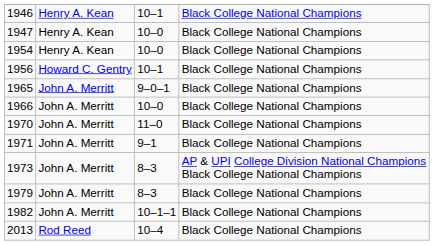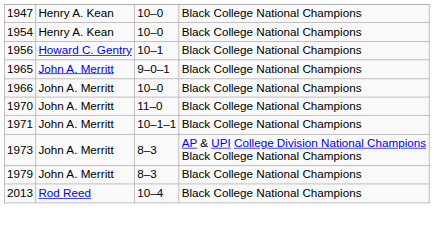- row: 1946 | Henry A. Kean | 10–1 | Black College National Champions
1971 | column 3: 9–1 -> 10–1–1
- row: 1982 | John A. Merritt | 10–1–1 | Black College National Champions
